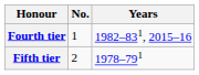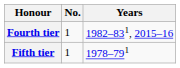Fifth tier | No.: 2 -> 1
